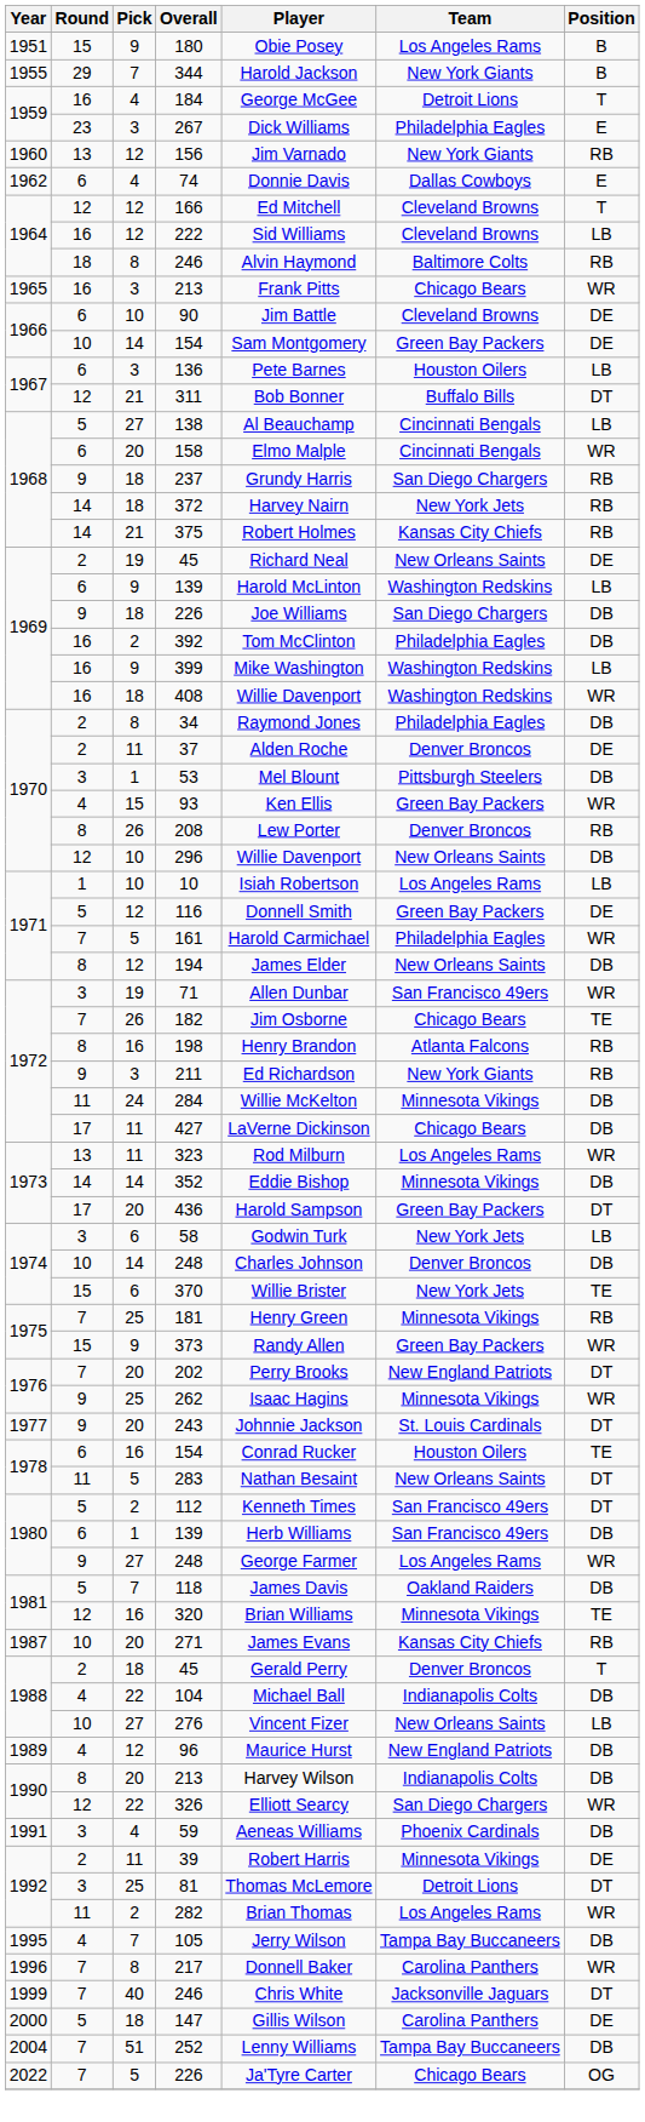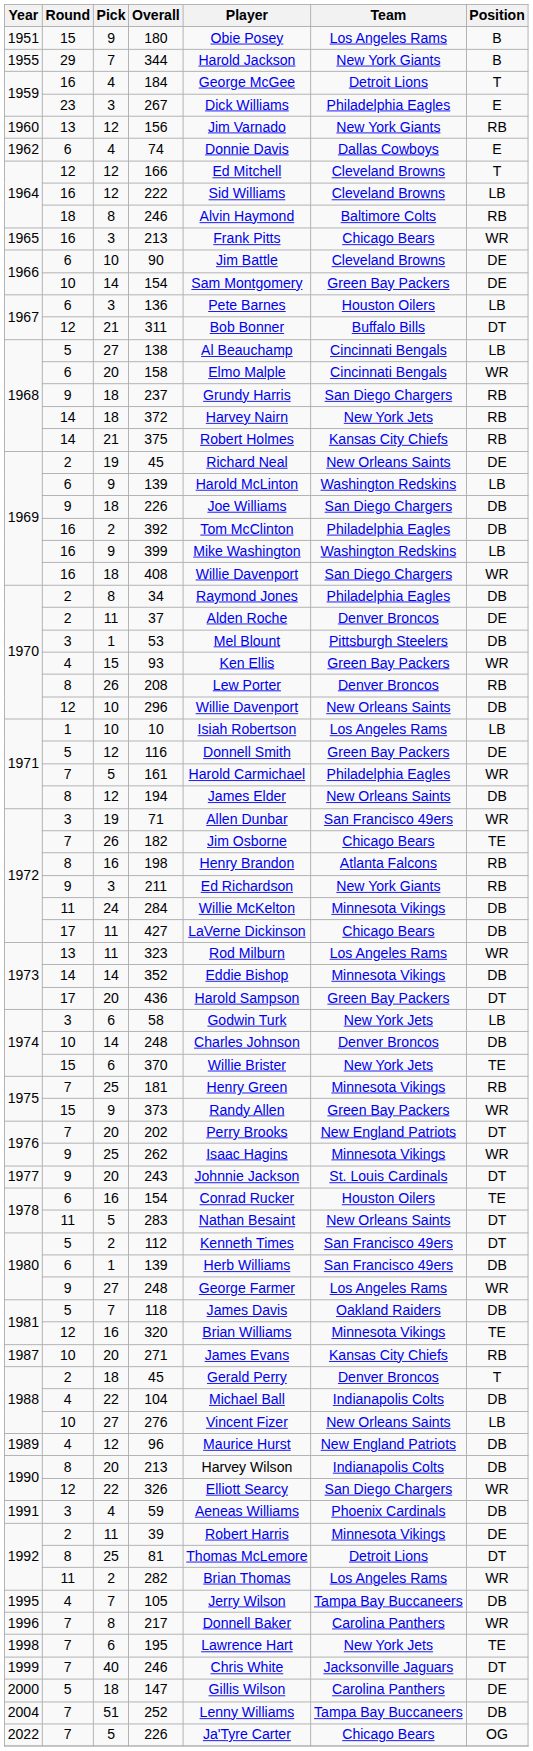408 | Team: Washington Redskins -> San Diego Chargers
81 | Round: 3 -> 8
+ row: 1998 | 7 | 6 | 195 | Lawrence Hart | New York Jets | TE
